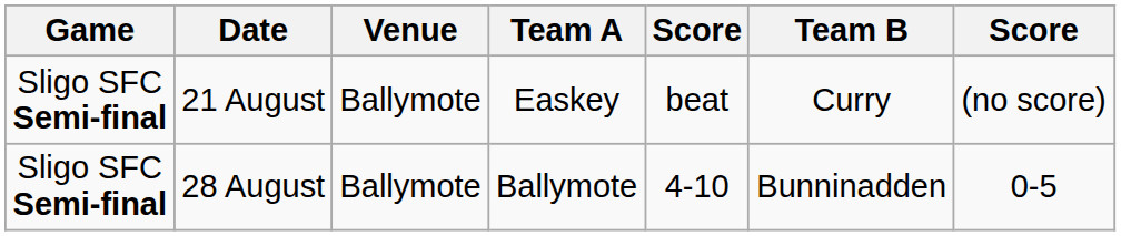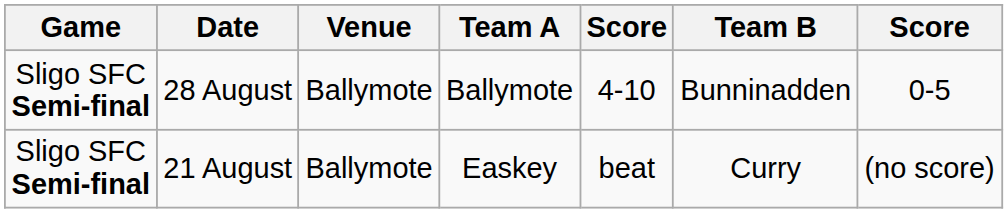rows swapped: 21 August <-> 28 August
